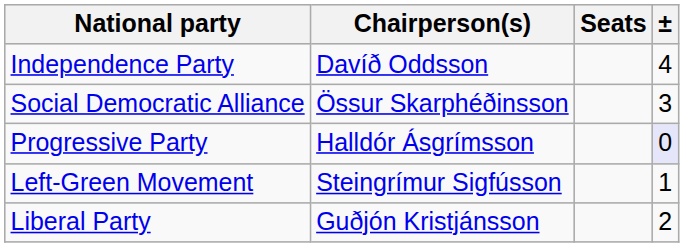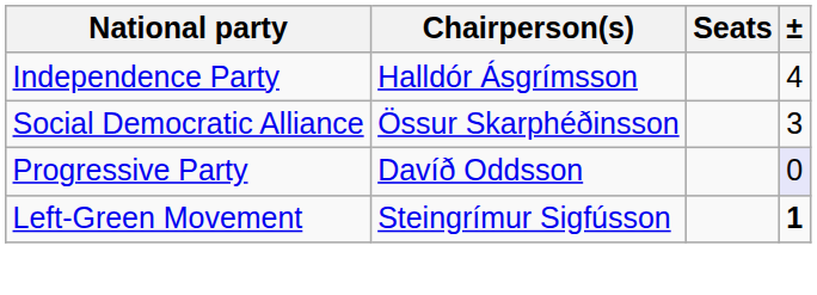Independence Party | Chairperson(s): Davíð Oddsson -> Halldór Ásgrímsson
Progressive Party | Chairperson(s): Halldór Ásgrímsson -> Davíð Oddsson
Left-Green Movement | ±: normal -> bold
- row: Liberal Party | Guðjón Kristjánsson | 2
